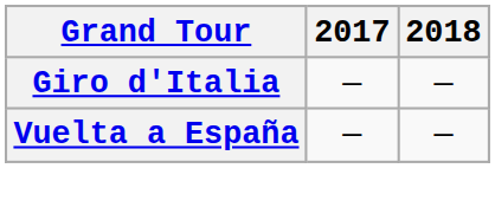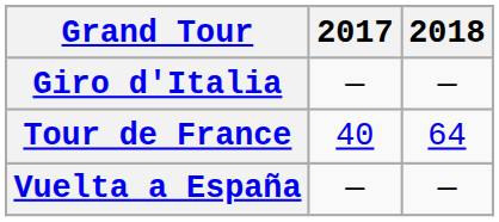+ row: Tour de France | 40 | 64
